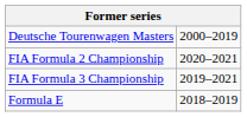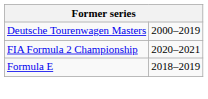- row: FIA Formula 3 Championship | 2019–2021
